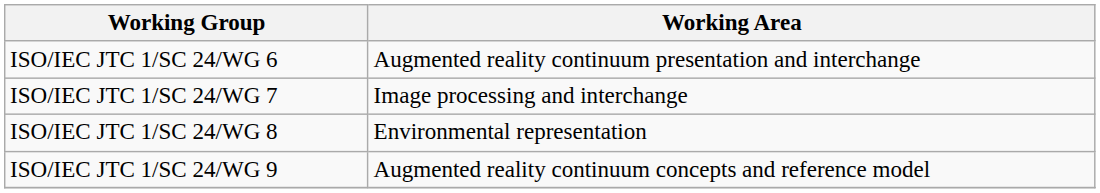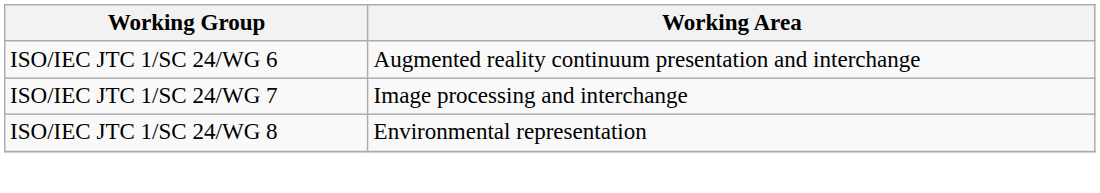- row: ISO/IEC JTC 1/SC 24/WG 9 | Augmented reality continuum concepts and reference model
